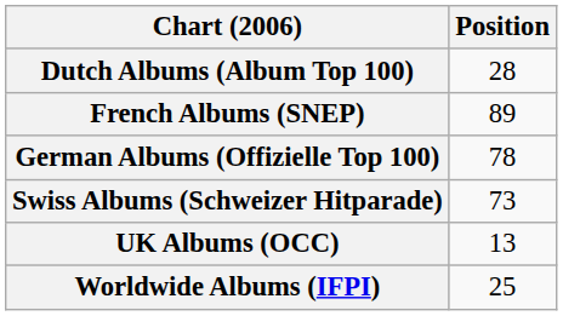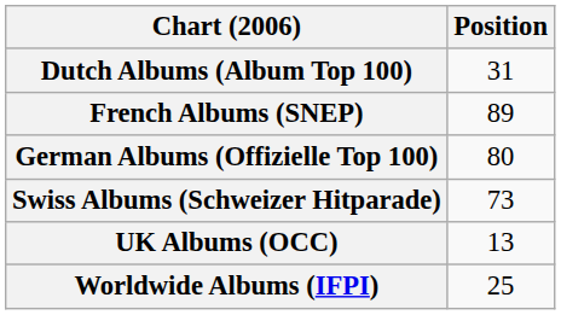Dutch Albums (Album Top 100) | Position: 28 -> 31
German Albums (Offizielle Top 100) | Position: 78 -> 80
